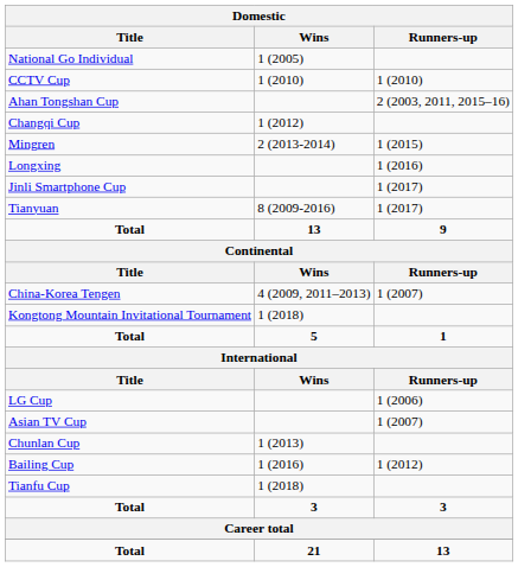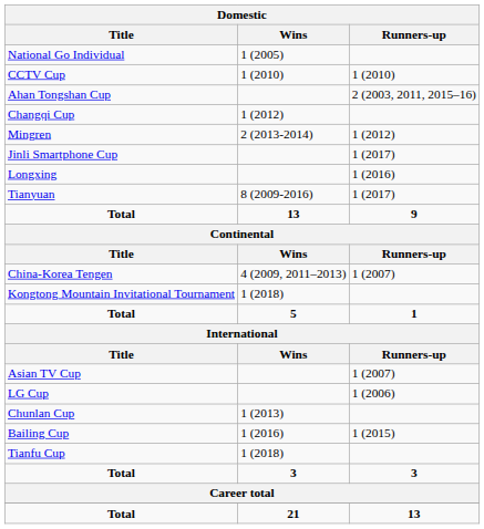Mingren | Runners-up: 1 (2015) -> 1 (2012)
rows swapped: Longxing <-> Jinli Smartphone Cup
rows swapped: LG Cup <-> Asian TV Cup
Bailing Cup | Runners-up: 1 (2012) -> 1 (2015)
